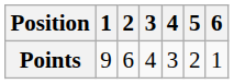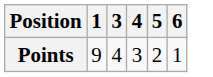- column: 2 | 6
